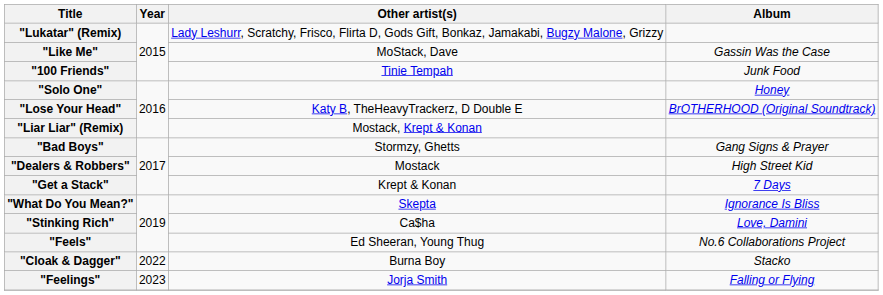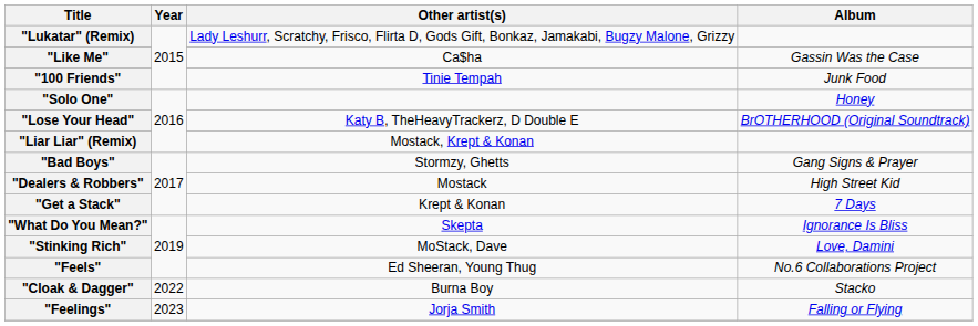"Like Me" | Other artist(s): MoStack, Dave -> Ca$ha
"Stinking Rich" | Other artist(s): Ca$ha -> MoStack, Dave
